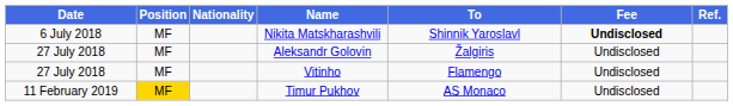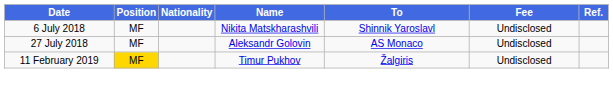Nikita Matskharashvili | Fee: bold -> normal
Aleksandr Golovin | To: Žalgiris -> AS Monaco
- row: 27 July 2018 | MF | Vitinho | Flamengo | Undisclosed
Timur Pukhov | To: AS Monaco -> Žalgiris
